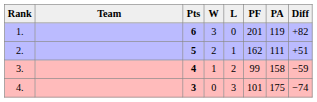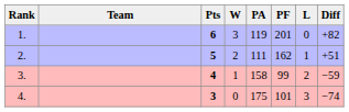columns swapped: L <-> PA
